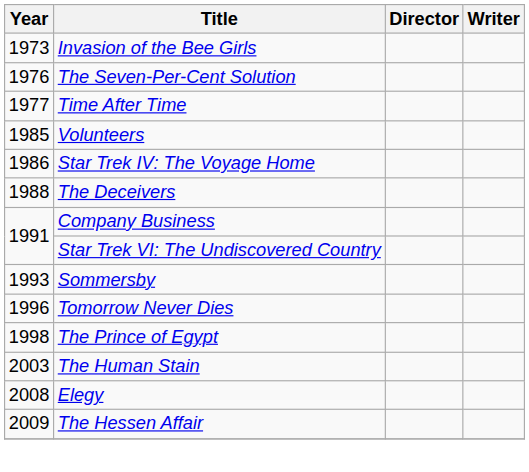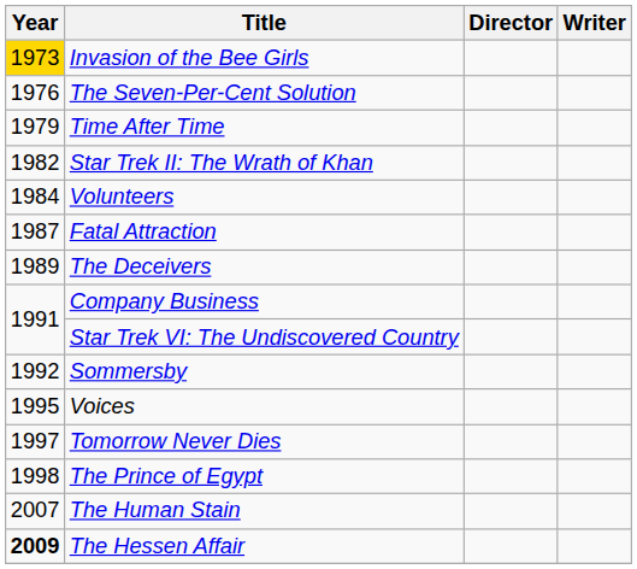Invasion of the Bee Girls | Year: no background -> gold background
Time After Time | Year: 1977 -> 1979
+ row: 1982 | Star Trek II: The Wrath of Khan
Volunteers | Year: 1985 -> 1984
- row: 1986 | Star Trek IV: The Voyage Home
+ row: 1987 | Fatal Attraction
The Deceivers | Year: 1988 -> 1989
Sommersby | Year: 1993 -> 1992
+ row: 1995 | Voices
Tomorrow Never Dies | Year: 1996 -> 1997
The Human Stain | Year: 2003 -> 2007
- row: 2008 | Elegy
The Hessen Affair | Year: normal -> bold
